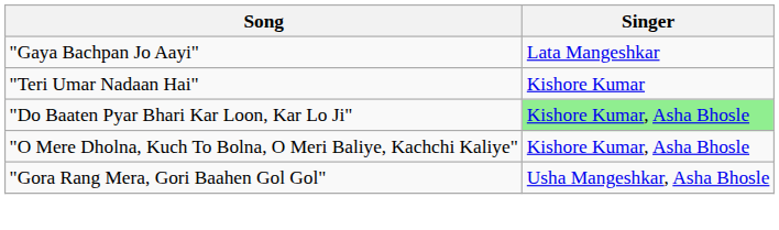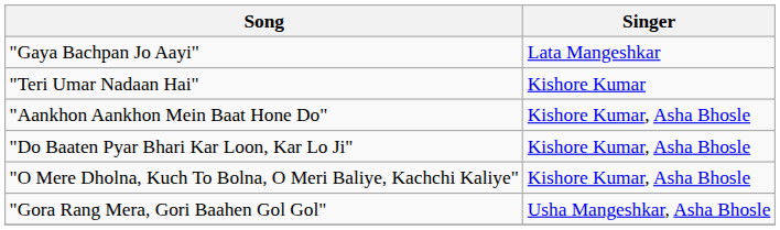+ row: "Aankhon Aankhon Mein Baat Hone Do" | Kishore Kumar, Asha Bhosle
"Do Baaten Pyar Bhari Kar Loon, Kar Lo Ji" | Singer: lightgreen background -> no background
